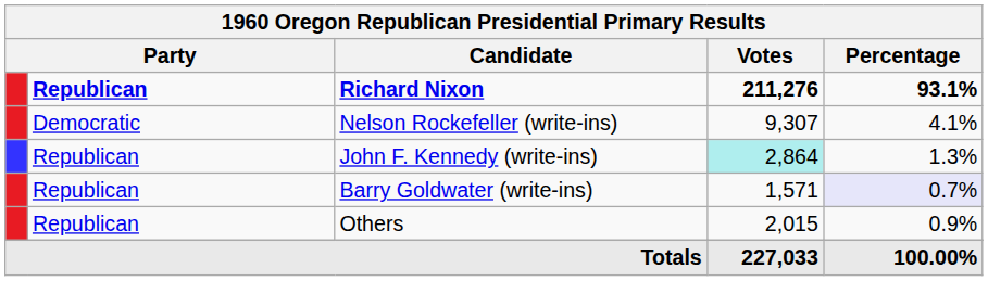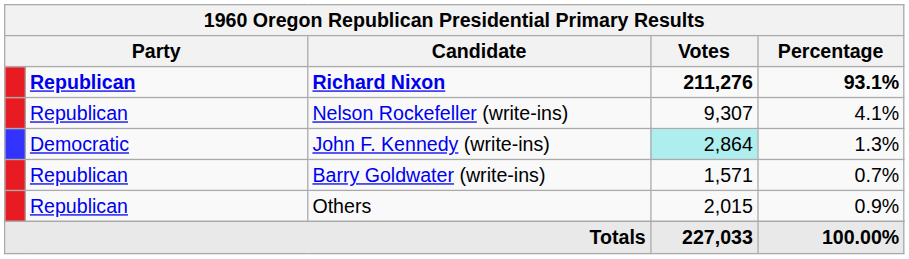Nelson Rockefeller (write-ins) | column 2: Democratic -> Republican
John F. Kennedy (write-ins) | column 2: Republican -> Democratic
Barry Goldwater (write-ins) | Percentage: lavender background -> no background
